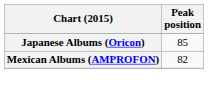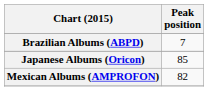+ row: Brazilian Albums (ABPD) | 7
